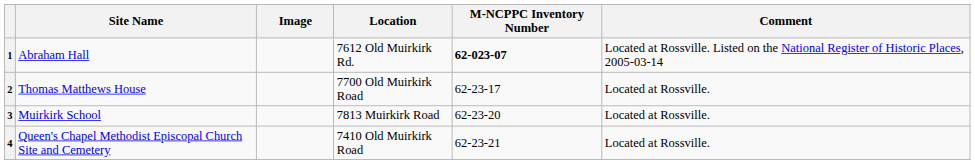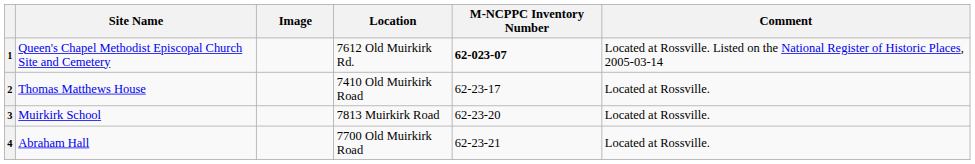1 | Site Name: Abraham Hall -> Queen's Chapel Methodist Episcopal Church Site and Cemetery
2 | Location: 7700 Old Muirkirk Road -> 7410 Old Muirkirk Road
4 | Site Name: Queen's Chapel Methodist Episcopal Church Site and Cemetery -> Abraham Hall
4 | Location: 7410 Old Muirkirk Road -> 7700 Old Muirkirk Road
